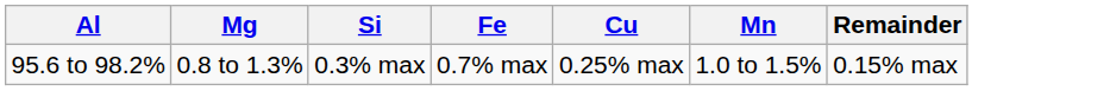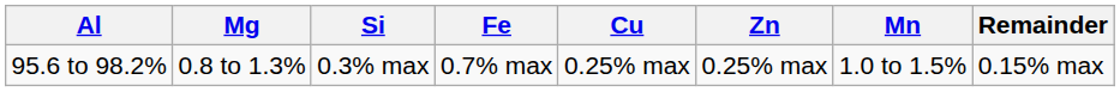+ column: Zn | 0.25% max
